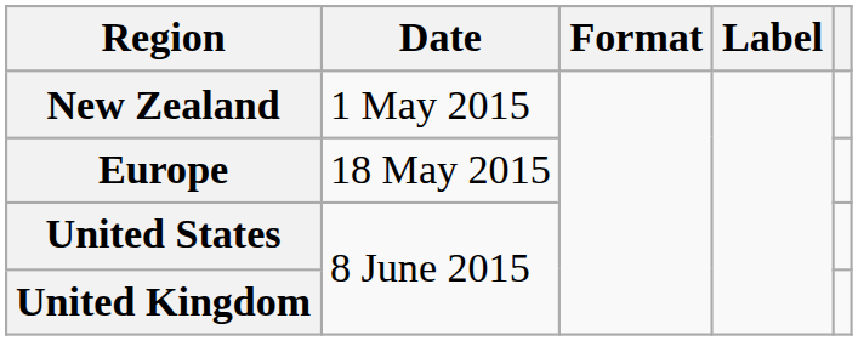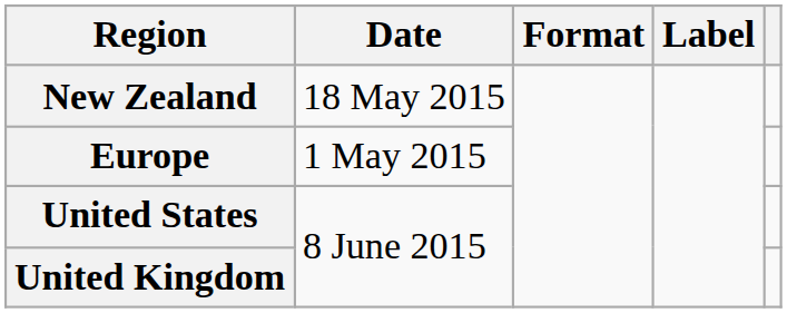New Zealand | Date: 1 May 2015 -> 18 May 2015
Europe | Date: 18 May 2015 -> 1 May 2015
